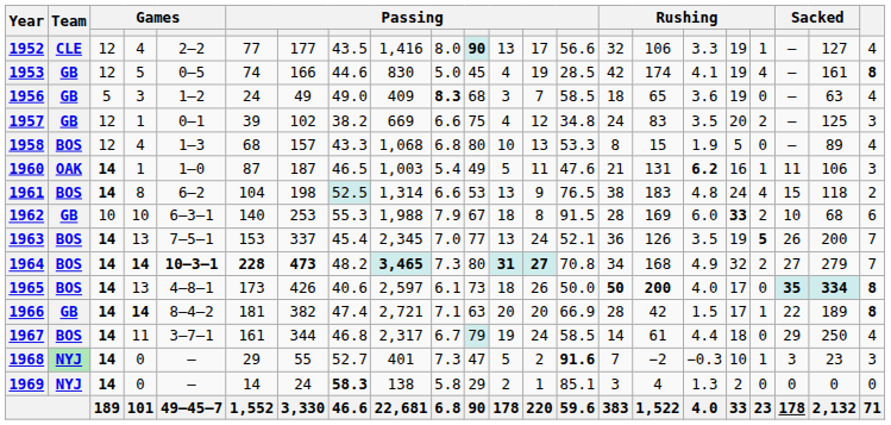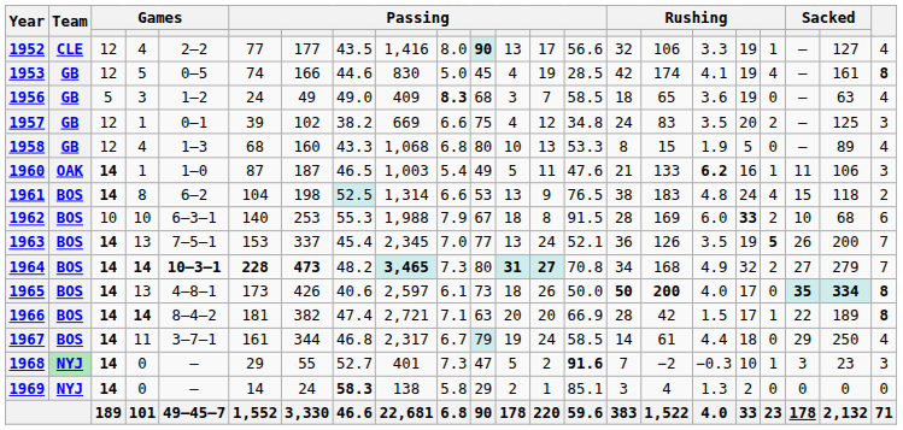1958 | Team: BOS -> GB
1958 | column 7: 157 -> 160
1960 | column 16: 131 -> 133
1962 | Team: GB -> BOS
1966 | Team: GB -> BOS
